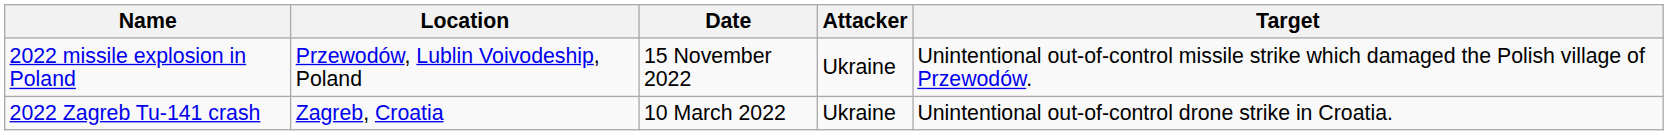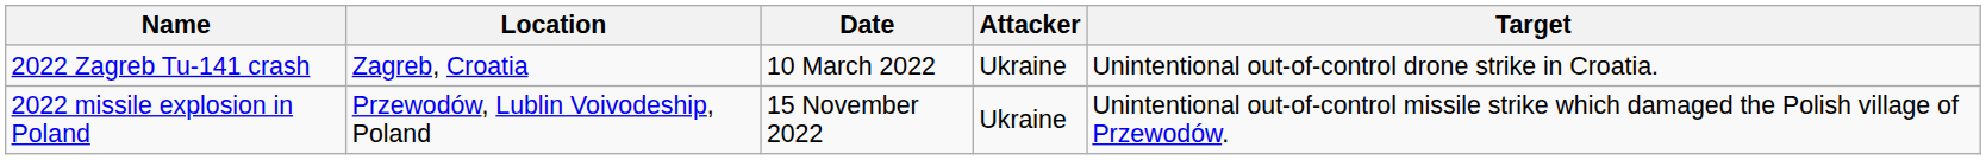rows swapped: 2022 Zagreb Tu-141 crash <-> 2022 missile explosion in Poland
